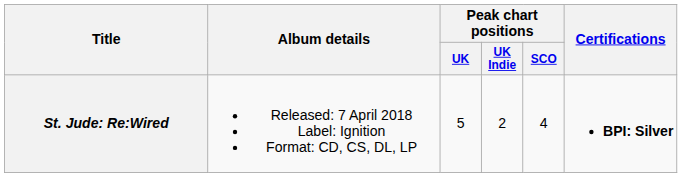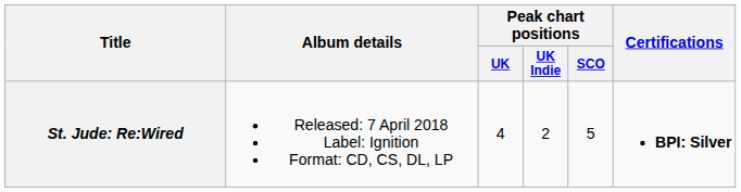St. Jude: Re:Wired | Peak chart positions / UK: 5 -> 4
St. Jude: Re:Wired | Peak chart positions / SCO: 4 -> 5
